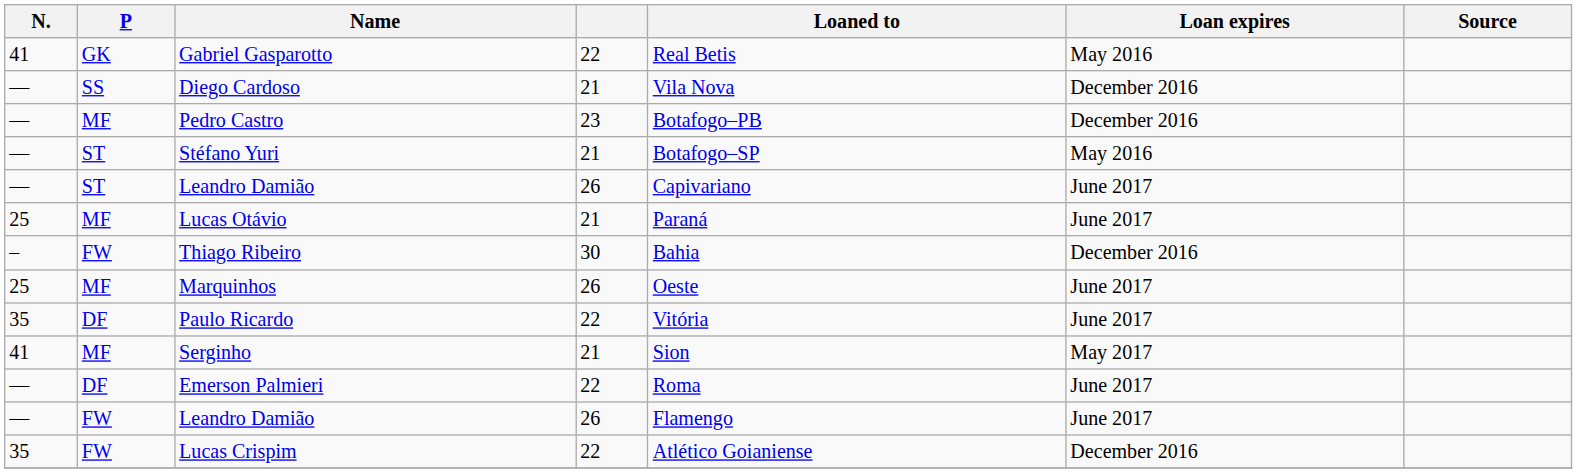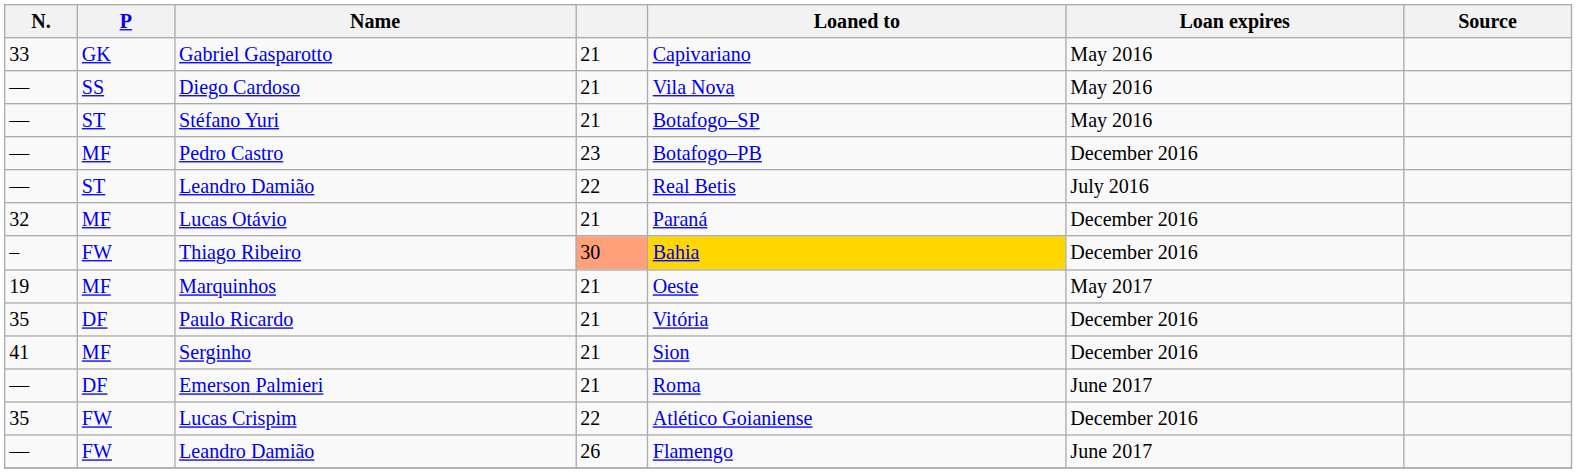Gabriel Gasparotto | N.: 41 -> 33
Gabriel Gasparotto | column 4: 22 -> 21
Gabriel Gasparotto | Loaned to: Real Betis -> Capivariano
Diego Cardoso | Loan expires: December 2016 -> May 2016
rows swapped: Stéfano Yuri <-> Pedro Castro
ST / Leandro Damião | column 4: 26 -> 22
ST / Leandro Damião | Loaned to: Capivariano -> Real Betis
ST / Leandro Damião | Loan expires: June 2017 -> July 2016
Lucas Otávio | N.: 25 -> 32
Lucas Otávio | Loan expires: June 2017 -> December 2016
Thiago Ribeiro | column 4: no background -> lightsalmon background
Thiago Ribeiro | Loaned to: no background -> gold background
Marquinhos | N.: 25 -> 19
Marquinhos | column 4: 26 -> 21
Marquinhos | Loan expires: June 2017 -> May 2017
Paulo Ricardo | column 4: 22 -> 21
Paulo Ricardo | Loan expires: June 2017 -> December 2016
Serginho | Loan expires: May 2017 -> December 2016
Emerson Palmieri | column 4: 22 -> 21
rows swapped: FW / Leandro Damião <-> Lucas Crispim
